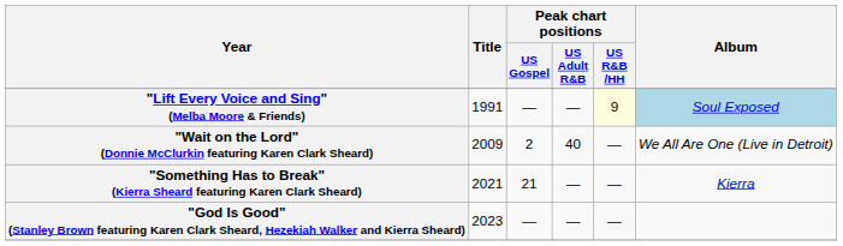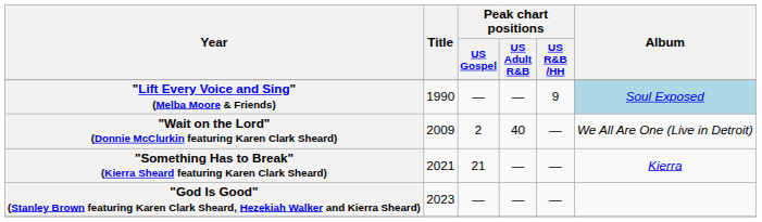"Lift Every Voice and Sing" (Melba Moore & Friends) | Title: 1991 -> 1990
"Lift Every Voice and Sing" (Melba Moore & Friends) | Peak chart positions / US R&B /HH: lightyellow background -> no background
